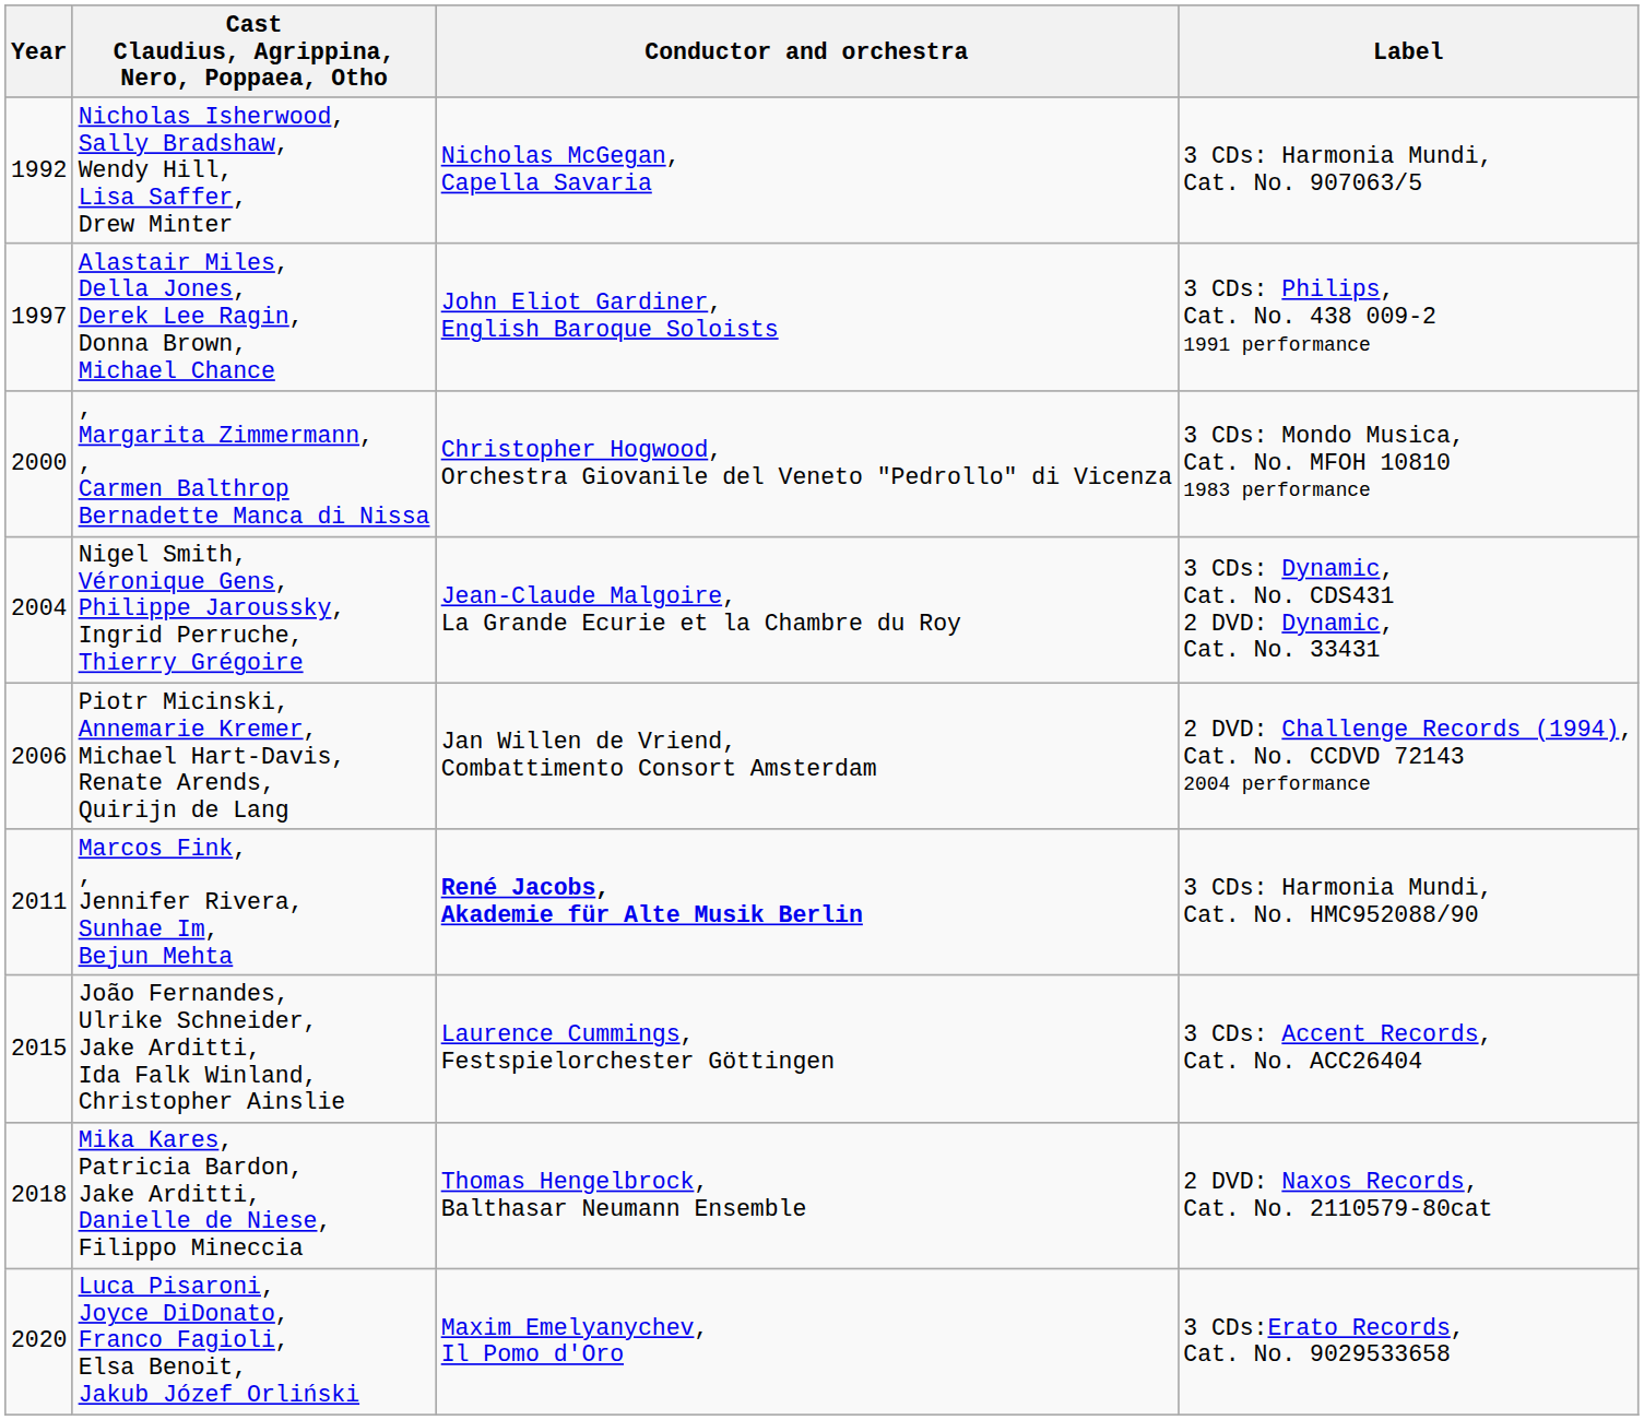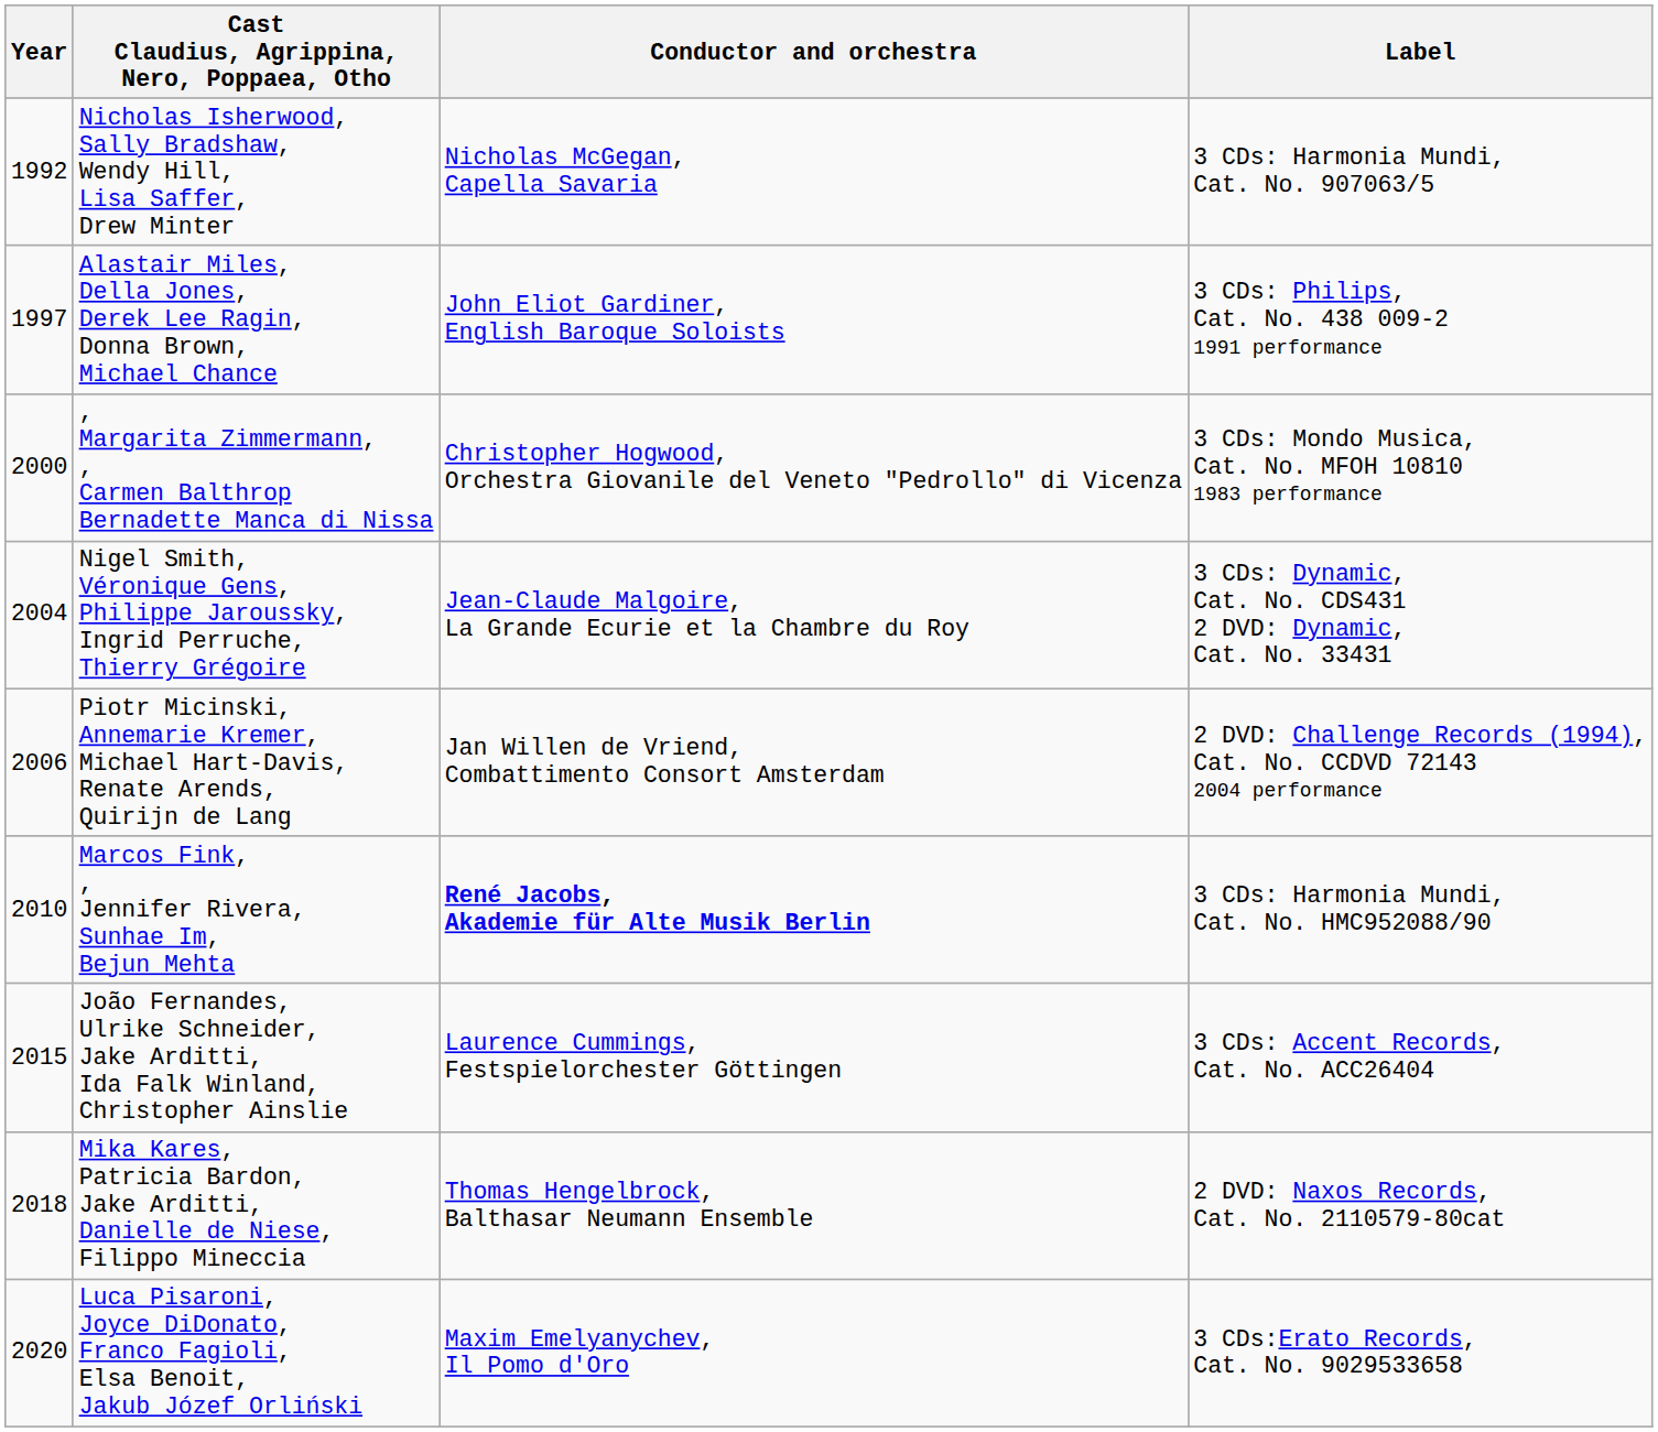Marcos Fink, , Jennifer Rivera, Sunhae Im, Bejun Mehta | Year: 2011 -> 2010
